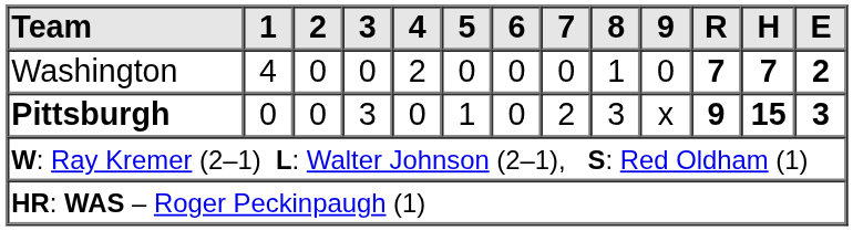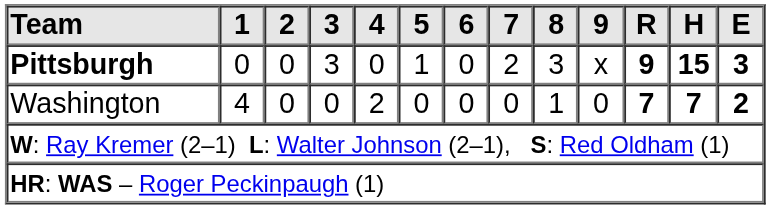rows swapped: Washington <-> Pittsburgh
